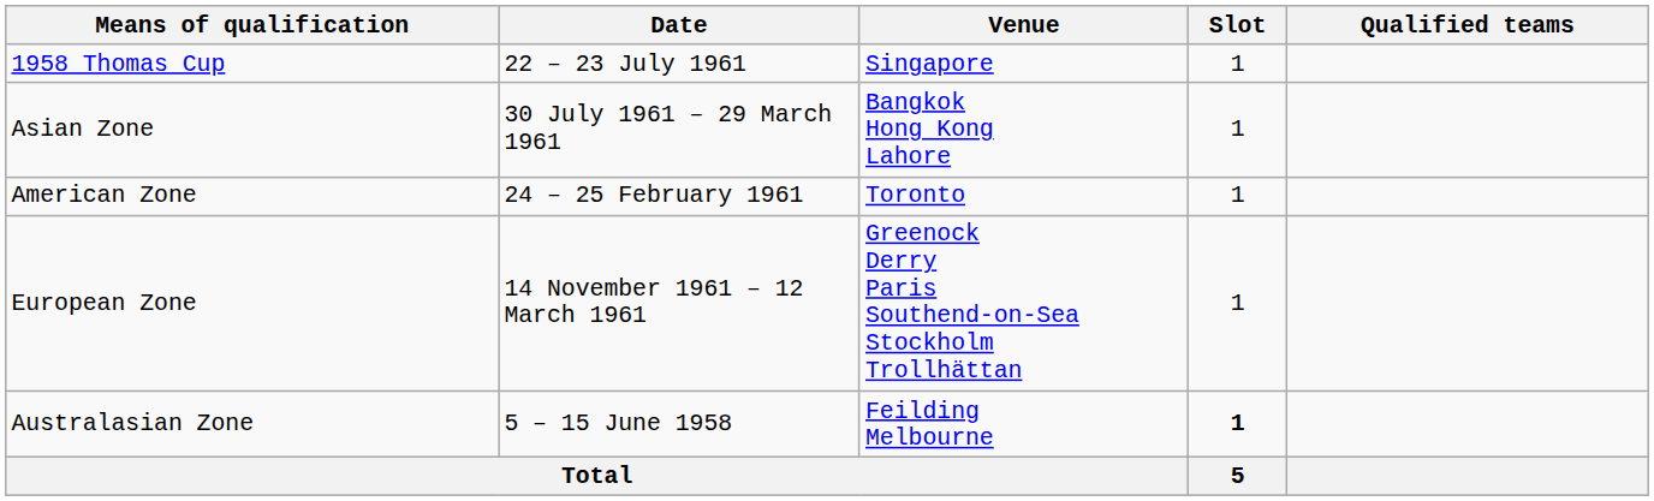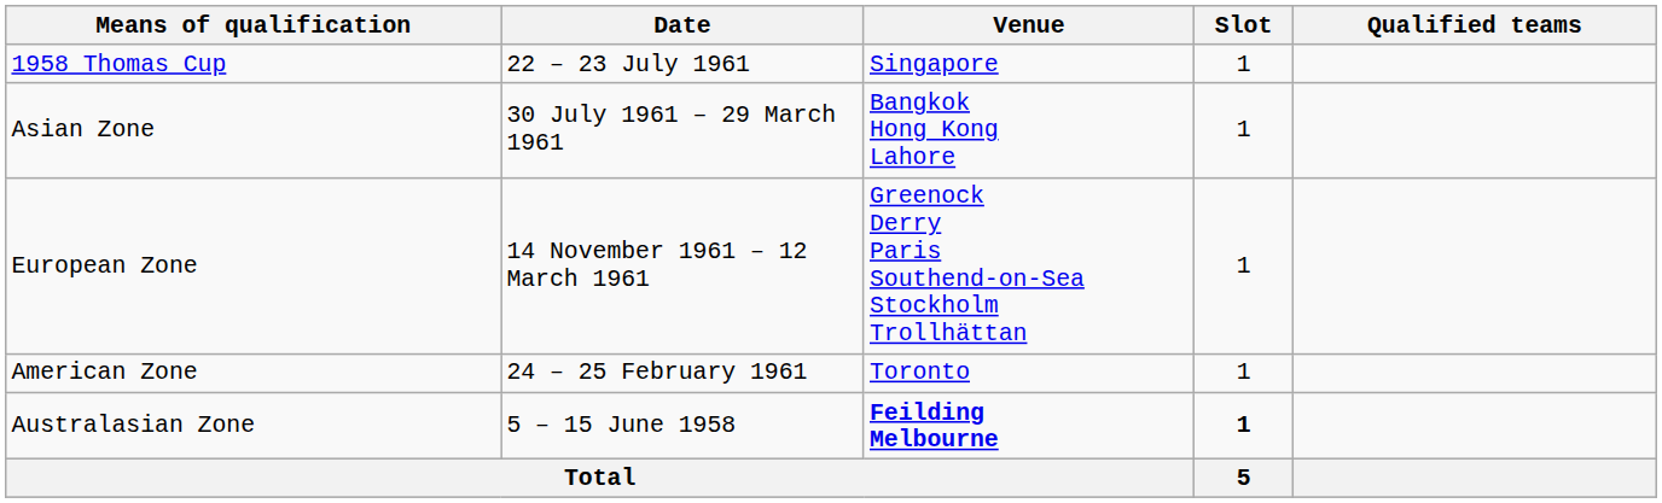rows swapped: American Zone <-> European Zone
Australasian Zone | Venue: normal -> bold
